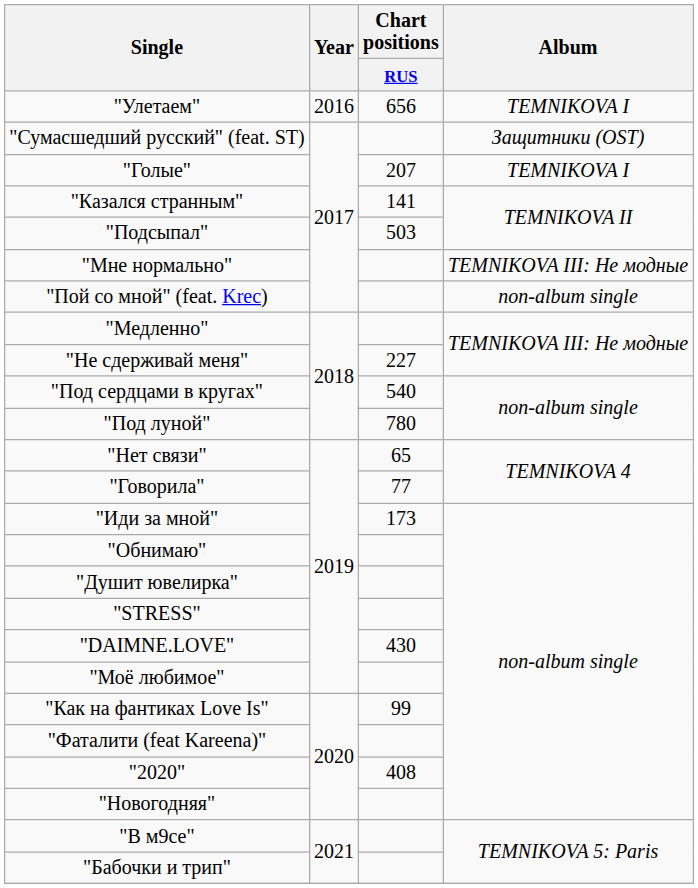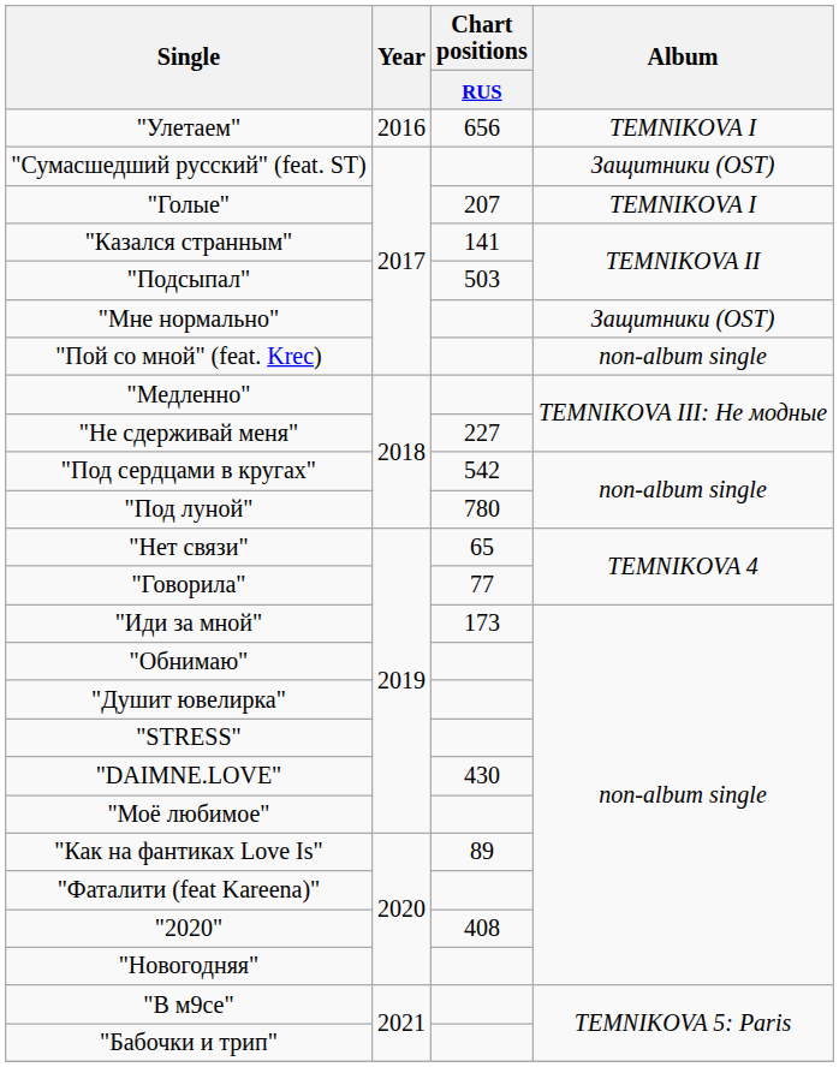"Мне нормально" | Album: TEMNIKOVA III: Не модные -> Защитники (OST)
"Под сердцами в кругах" | Chart positions / RUS: 540 -> 542
"Как на фантиках Love Is" | Chart positions / RUS: 99 -> 89
